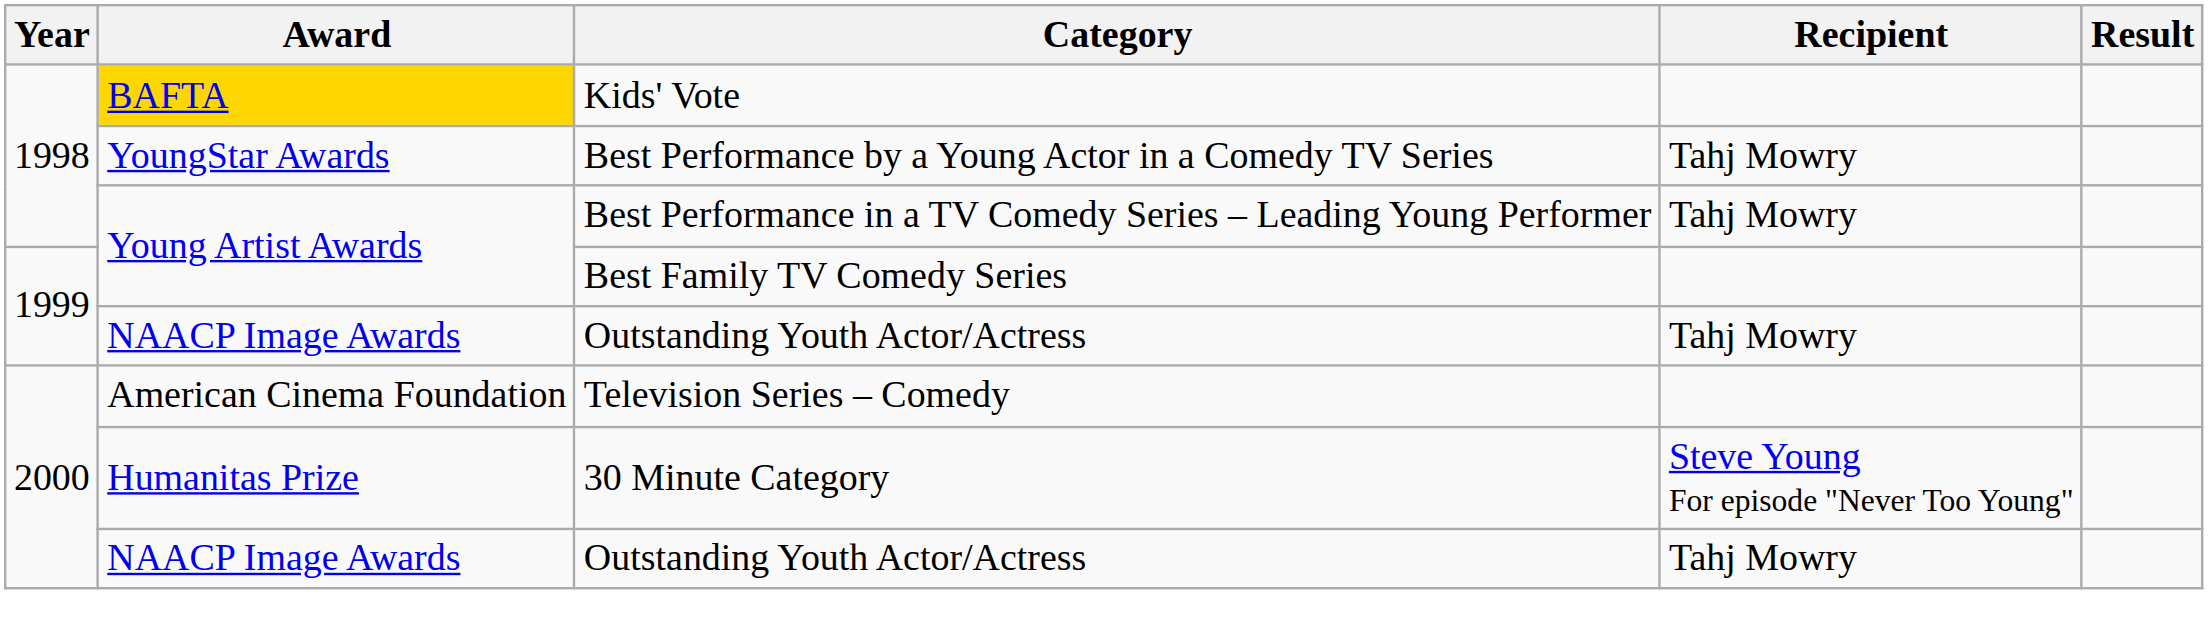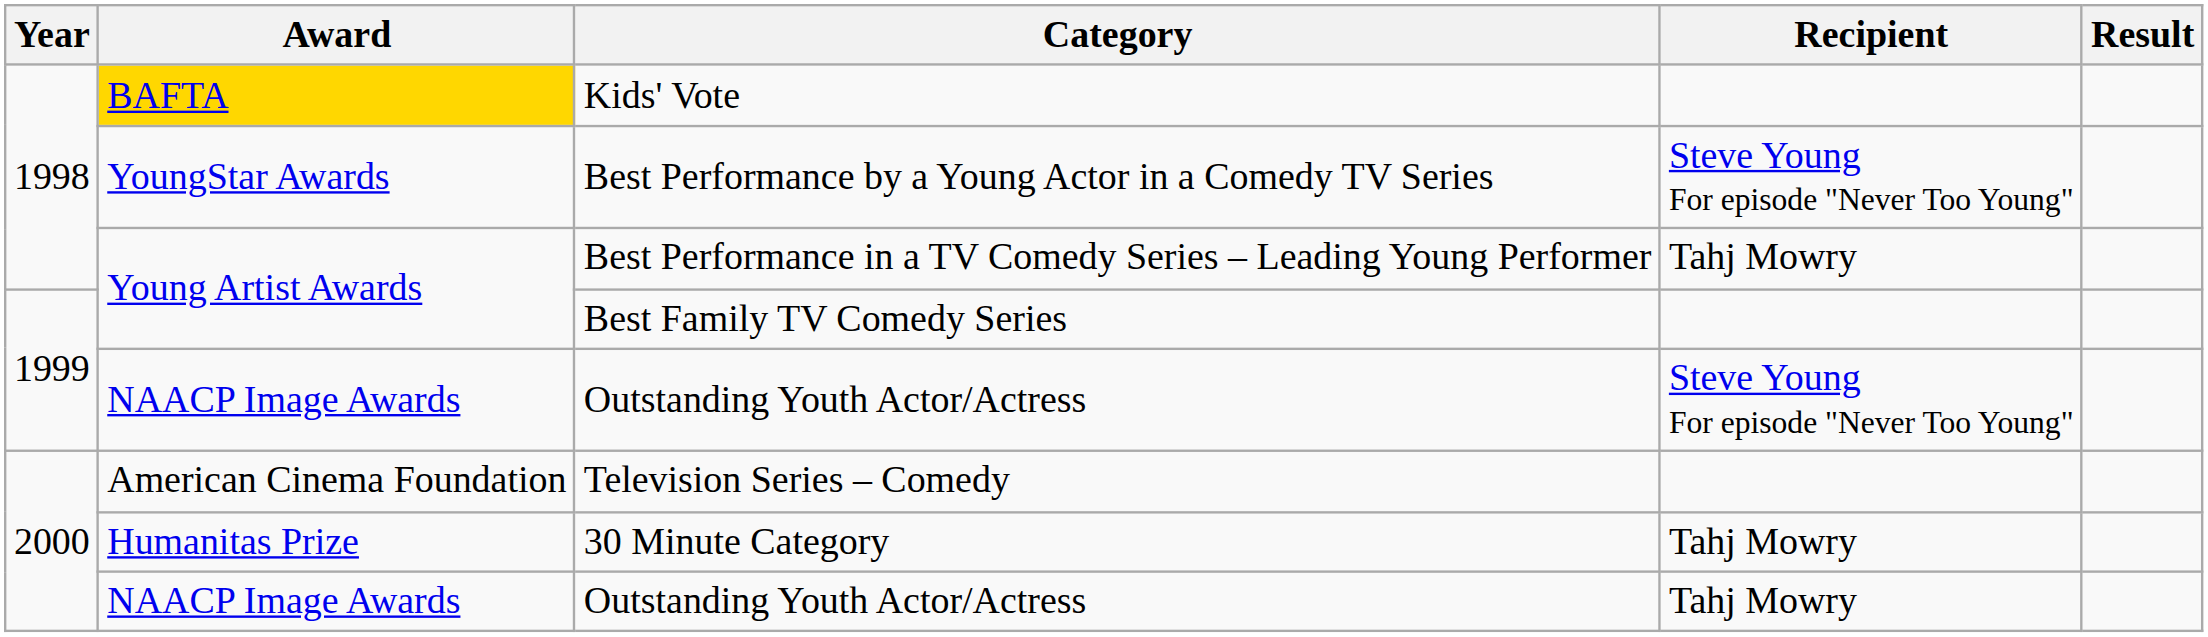Best Performance by a Young Actor in a Comedy TV Series | Recipient: Tahj Mowry -> Steve Young For episode "Never Too Young"
1999 / Outstanding Youth Actor/Actress | Recipient: Tahj Mowry -> Steve Young For episode "Never Too Young"
30 Minute Category | Recipient: Steve Young For episode "Never Too Young" -> Tahj Mowry
